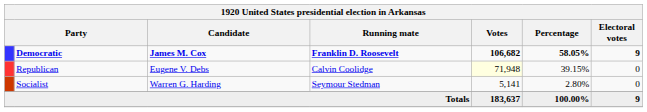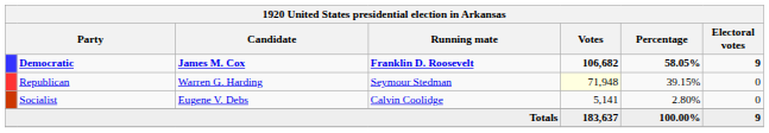Republican | Candidate: Eugene V. Debs -> Warren G. Harding
Republican | Running mate: Calvin Coolidge -> Seymour Stedman
Socialist | Candidate: Warren G. Harding -> Eugene V. Debs
Socialist | Running mate: Seymour Stedman -> Calvin Coolidge
